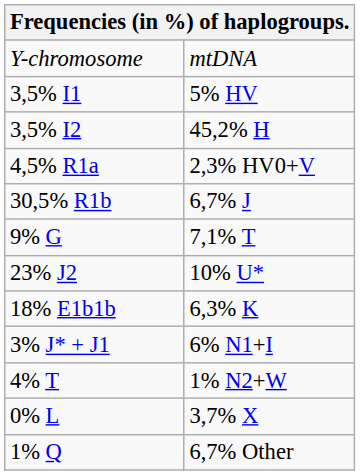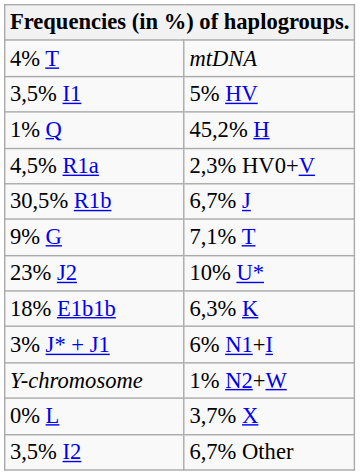mtDNA | column 1: Y-chromosome -> 4% T
45,2% H | column 1: 3,5% I2 -> 1% Q
1% N2+W | column 1: 4% T -> Y-chromosome
6,7% Other | column 1: 1% Q -> 3,5% I2
